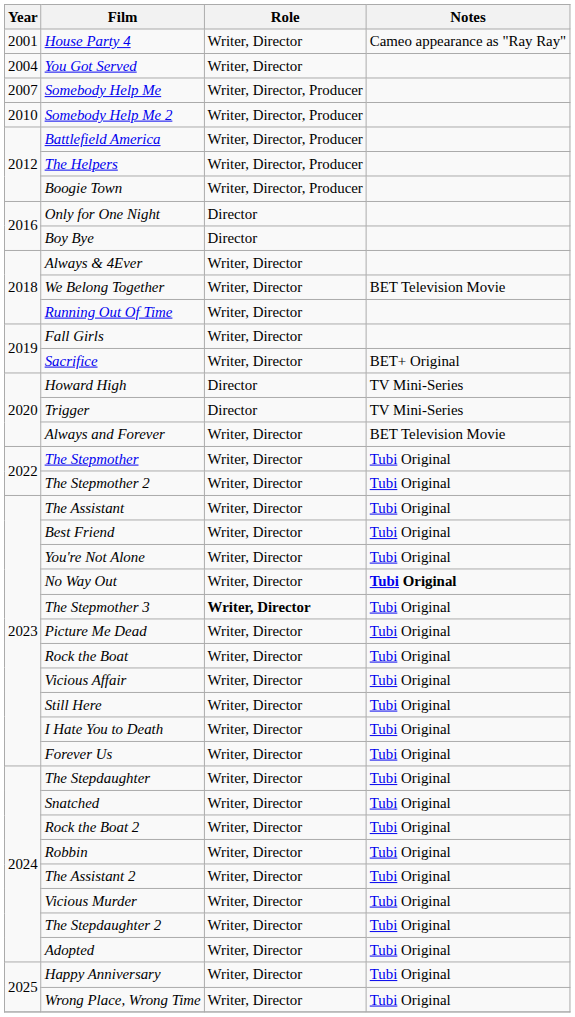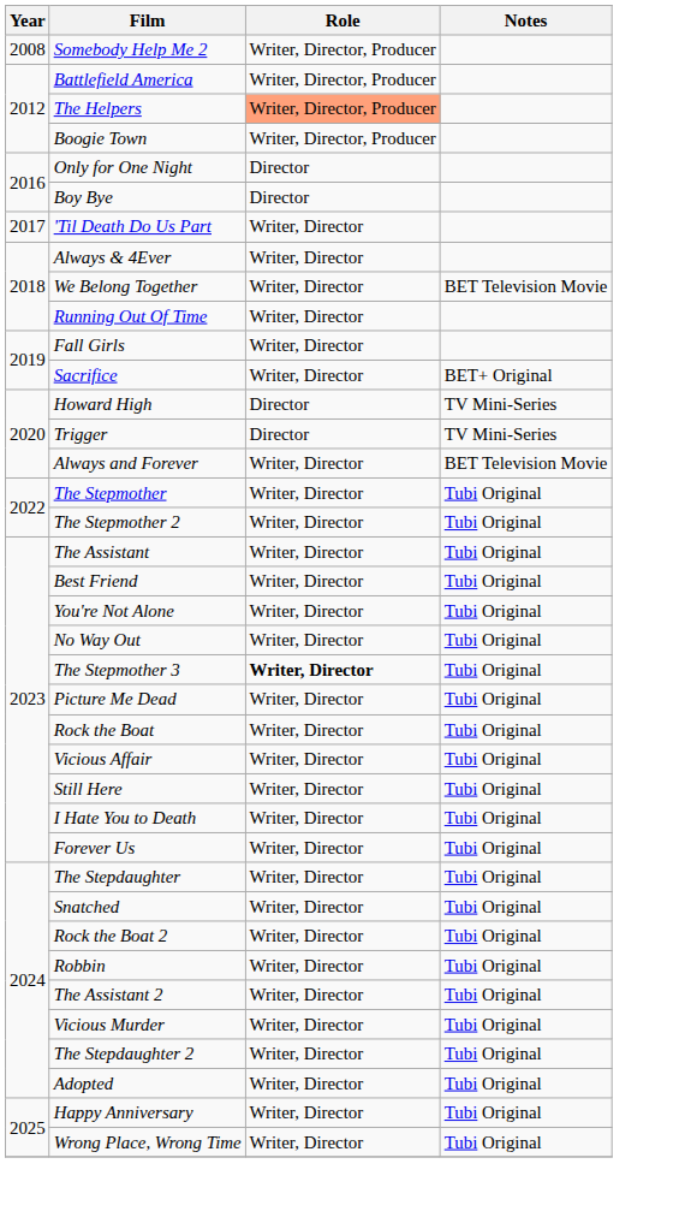- row: 2001 | House Party 4 | Writer, Director | Cameo appearance as "Ray Ray"
- row: 2004 | You Got Served | Writer, Director
- row: 2007 | Somebody Help Me | Writer, Director, Producer
Somebody Help Me 2 | Year: 2010 -> 2008
The Helpers | Role: no background -> lightsalmon background
+ row: 2017 | 'Til Death Do Us Part | Writer, Director
No Way Out | Notes: bold -> normal
